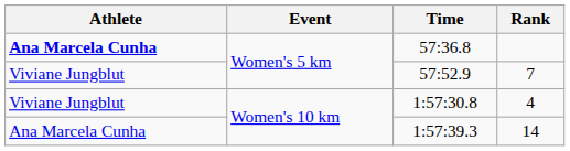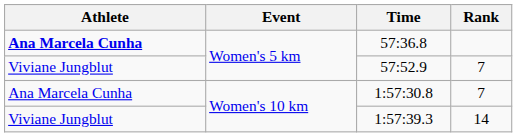1:57:30.8 | Athlete: Viviane Jungblut -> Ana Marcela Cunha
1:57:30.8 | Rank: 4 -> 7
1:57:39.3 | Athlete: Ana Marcela Cunha -> Viviane Jungblut
